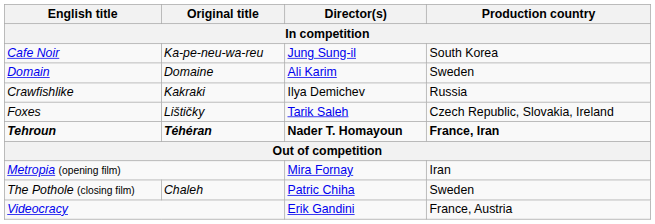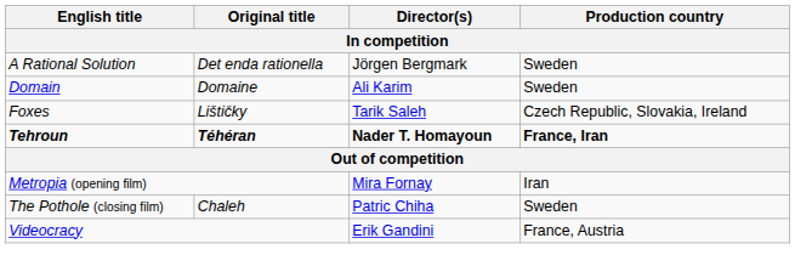- row: Cafe Noir | Ka-pe-neu-wa-reu | Jung Sung-il | South Korea
+ row: A Rational Solution | Det enda rationella | Jörgen Bergmark | Sweden
- row: Crawfishlike | Kakraki | Ilya Demichev | Russia
